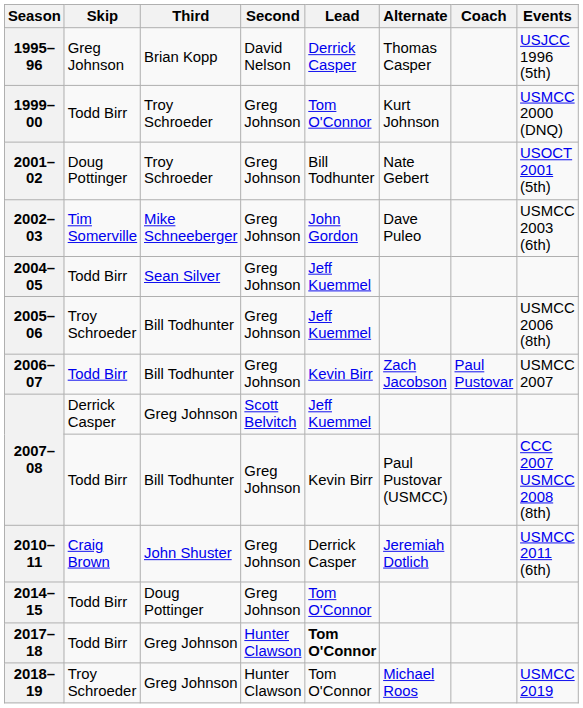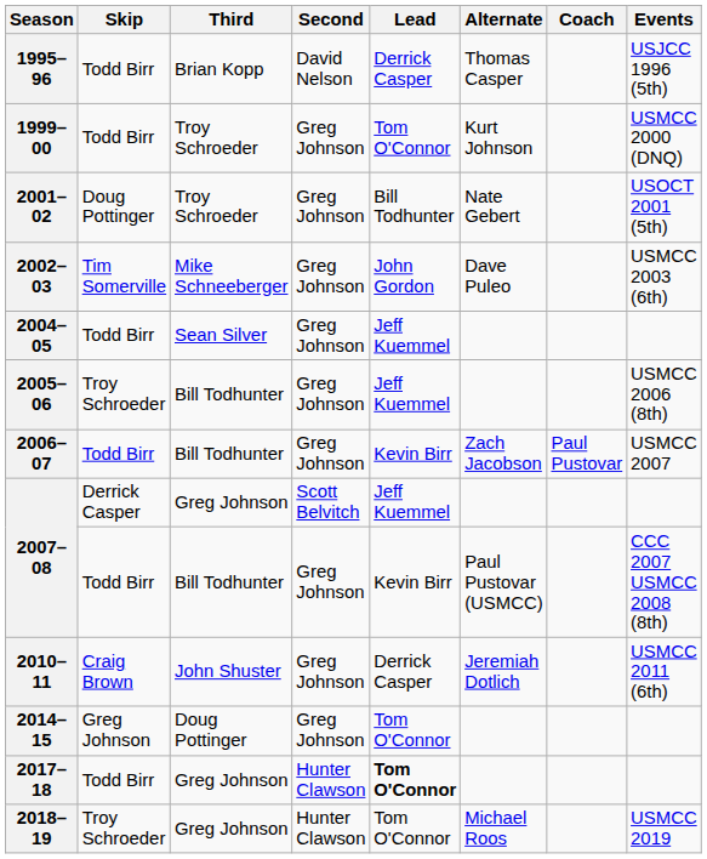1995–96 | Skip: Greg Johnson -> Todd Birr
2014–15 | Skip: Todd Birr -> Greg Johnson
